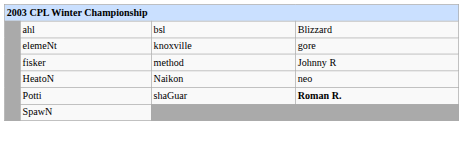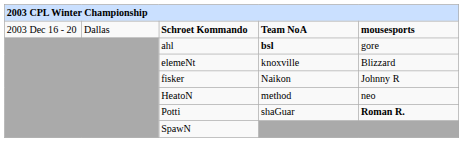+ row: 2003 Dec 16 - 20 | Dallas | Schroet Kommando | Team NoA | mousesports
ahl | column 4: normal -> bold
ahl | column 5: Blizzard -> gore
elemeNt | column 5: gore -> Blizzard
fisker | column 4: method -> Naikon
HeatoN | column 4: Naikon -> method
